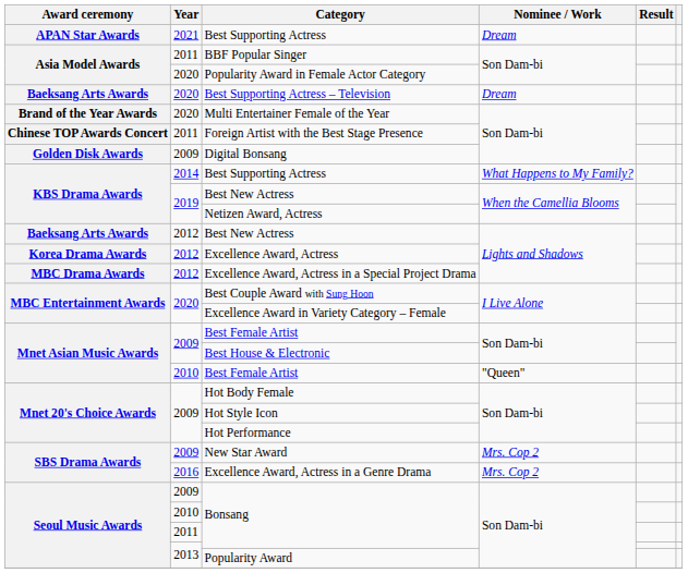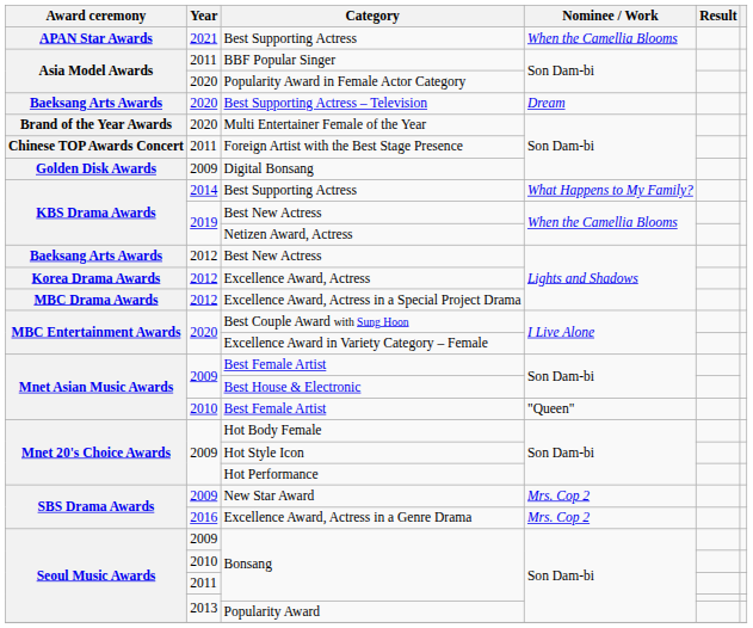2021 / Best Supporting Actress | Nominee / Work: Dream -> When the Camellia Blooms
